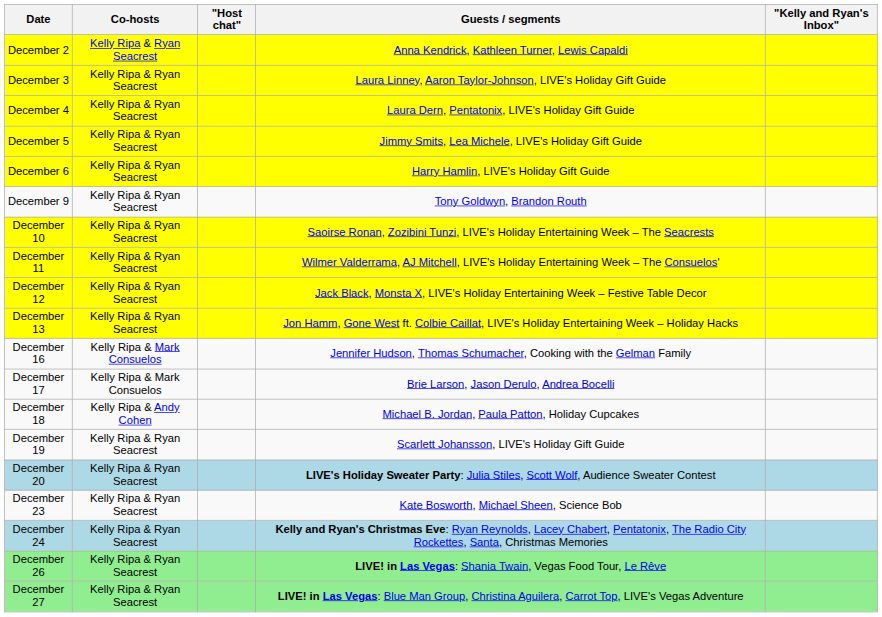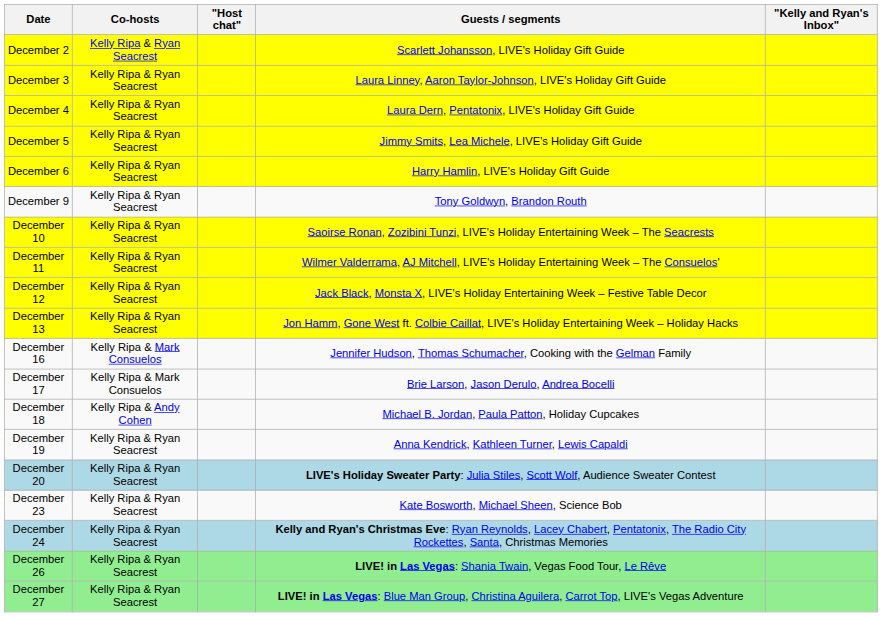December 2 | Guests / segments: Anna Kendrick, Kathleen Turner, Lewis Capaldi -> Scarlett Johansson, LIVE's Holiday Gift Guide
December 19 | Guests / segments: Scarlett Johansson, LIVE's Holiday Gift Guide -> Anna Kendrick, Kathleen Turner, Lewis Capaldi
